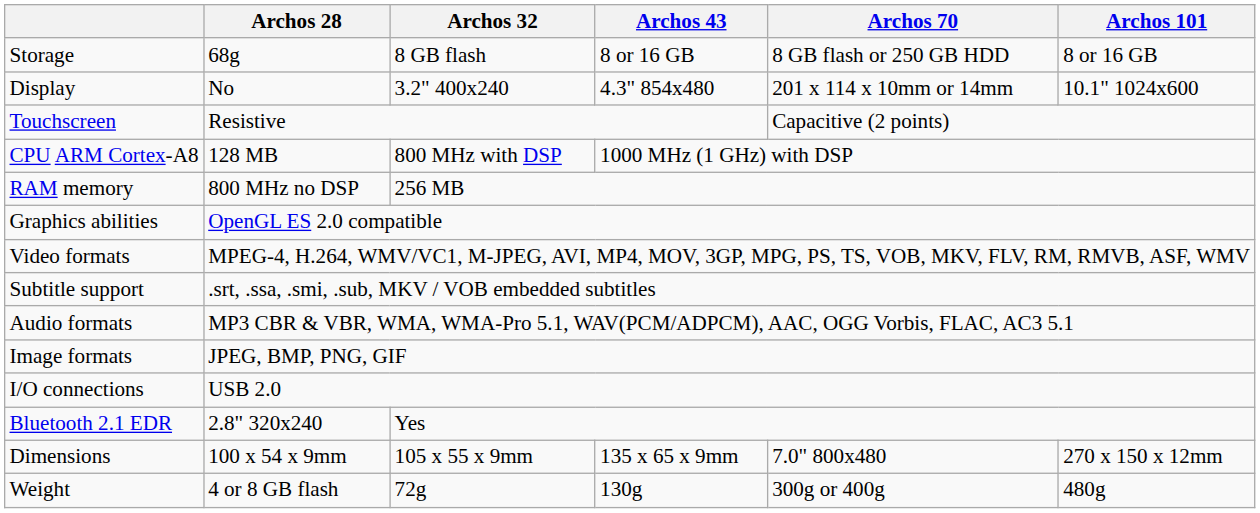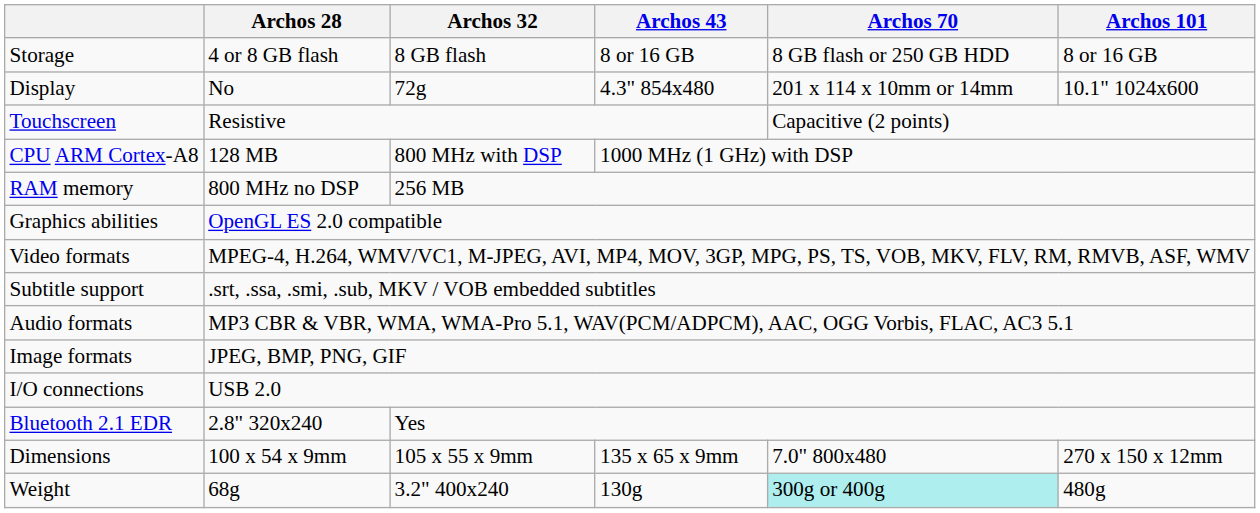Storage | Archos 28: 68g -> 4 or 8 GB flash
Display | Archos 32: 3.2" 400x240 -> 72g
Weight | Archos 28: 4 or 8 GB flash -> 68g
Weight | Archos 32: 72g -> 3.2" 400x240
Weight | Archos 70: no background -> paleturquoise background
